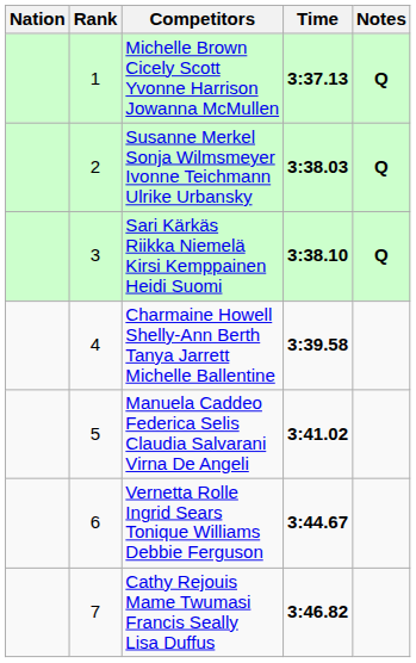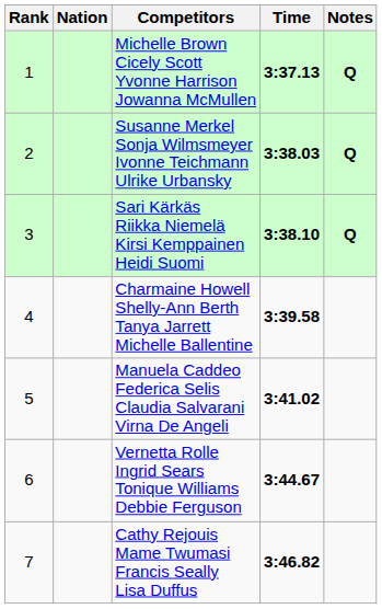columns swapped: Rank <-> Nation
